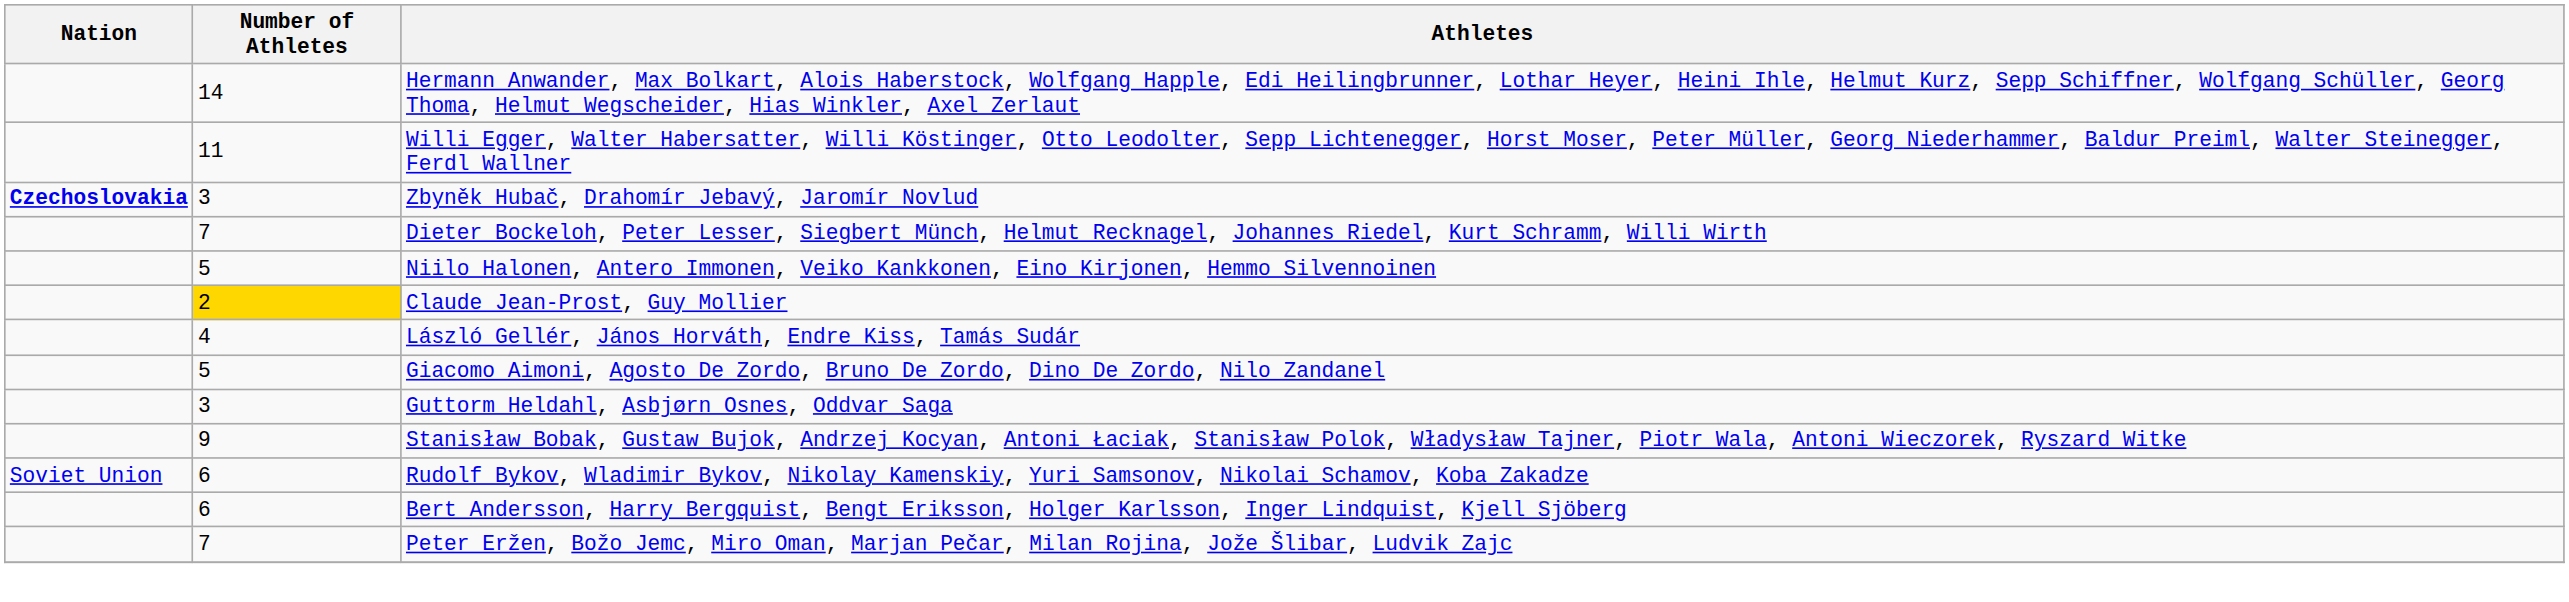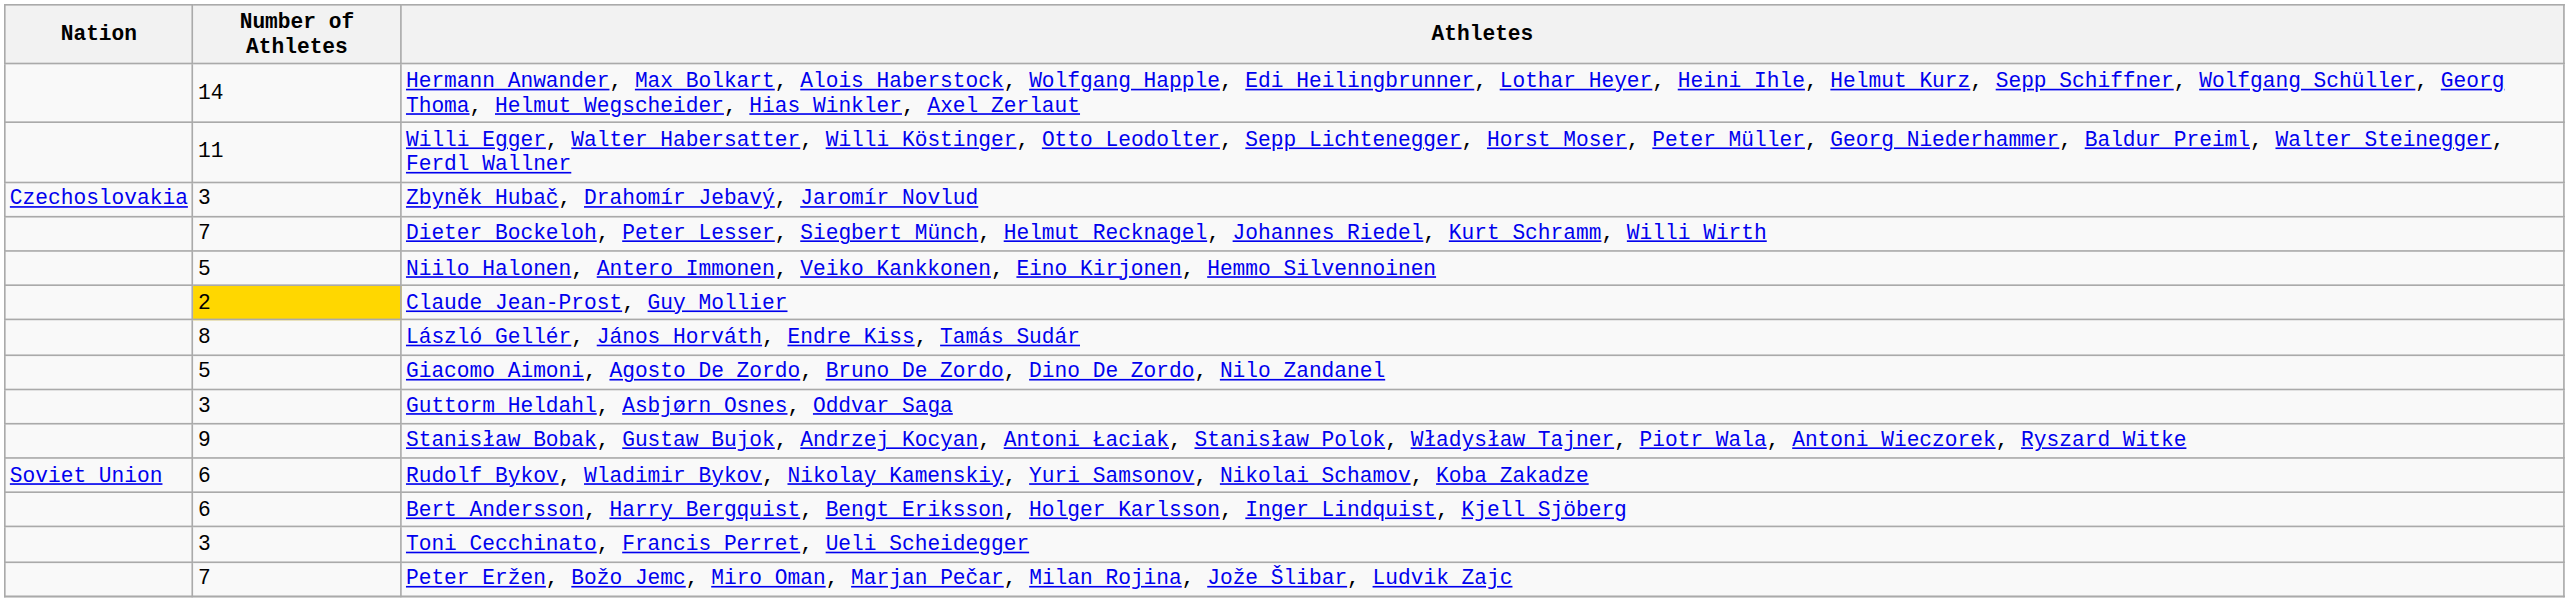Zbyněk Hubač, Drahomír Jebavý, Jaromír Novlud | Nation: bold -> normal
László Gellér, János Horváth, Endre Kiss, Tamás Sudár | Number of Athletes: 4 -> 8
+ row: 3 | Toni Cecchinato, Francis Perret, Ueli Scheidegger
